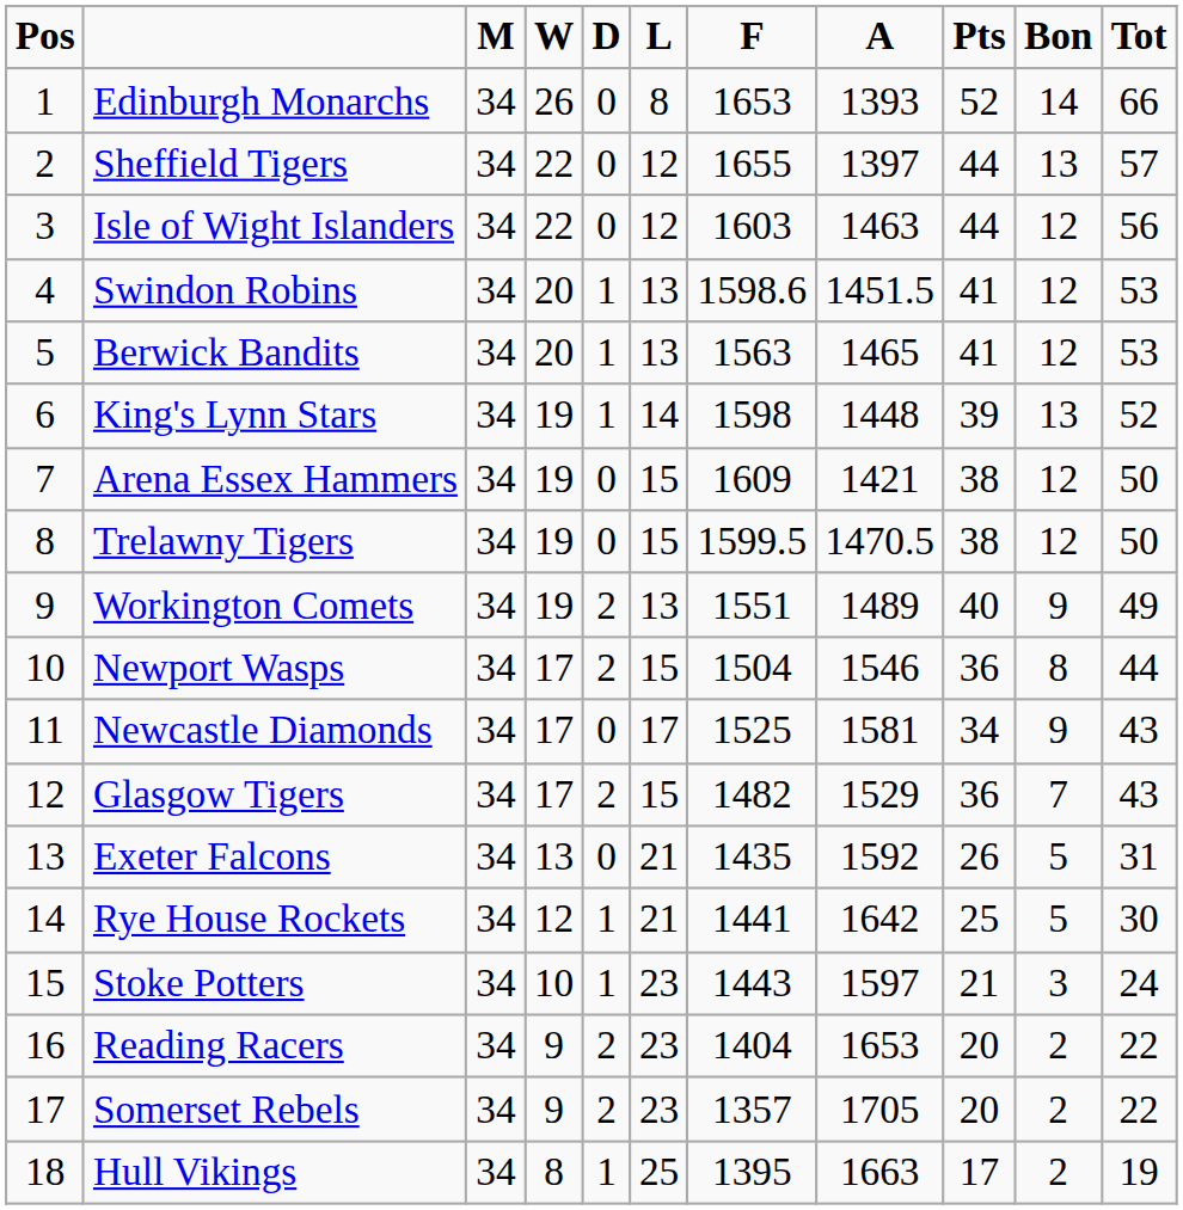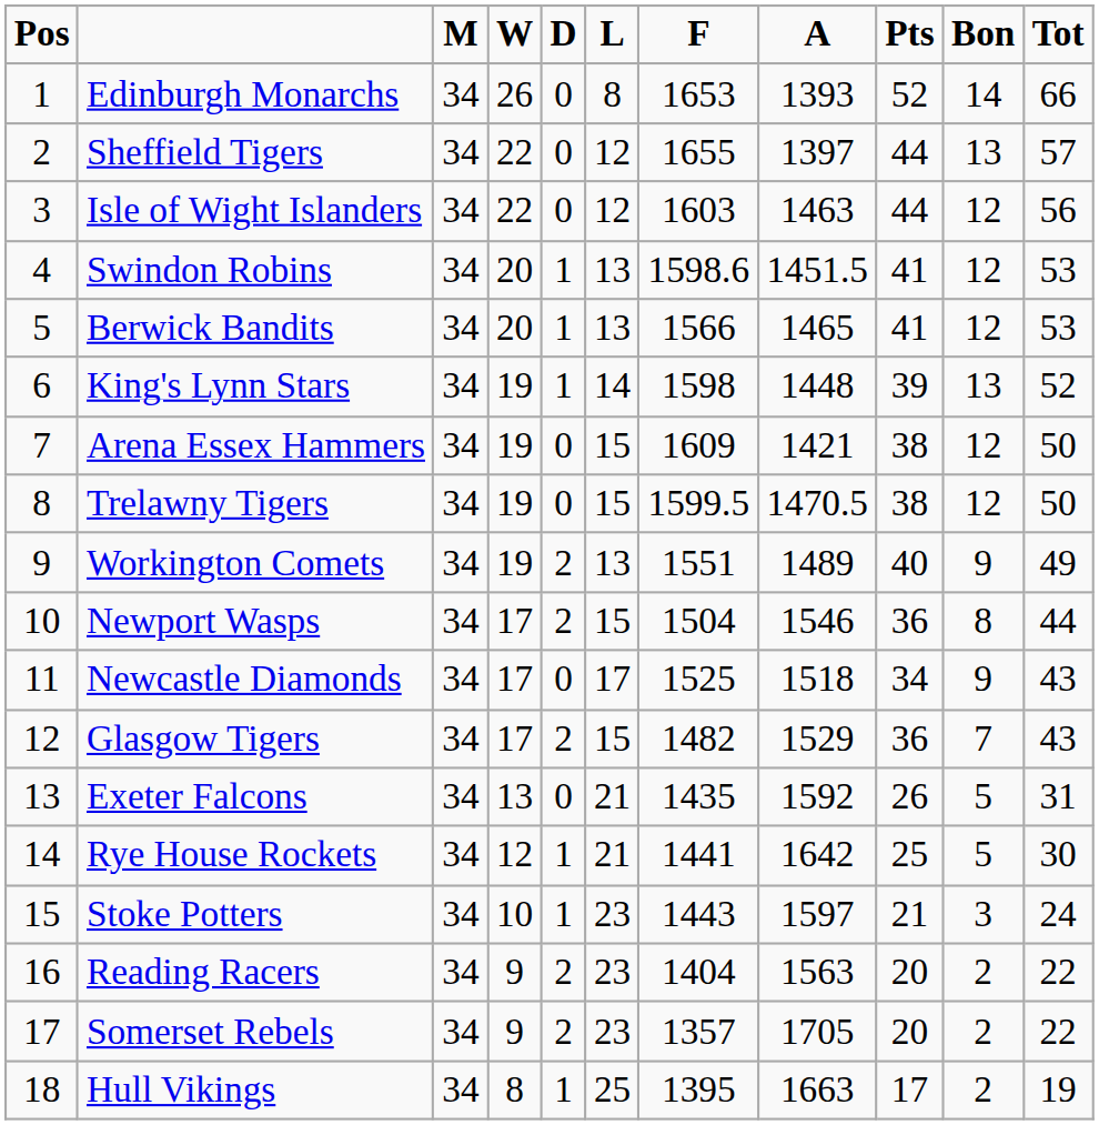Berwick Bandits | F: 1563 -> 1566
Newcastle Diamonds | A: 1581 -> 1518
Reading Racers | A: 1653 -> 1563
